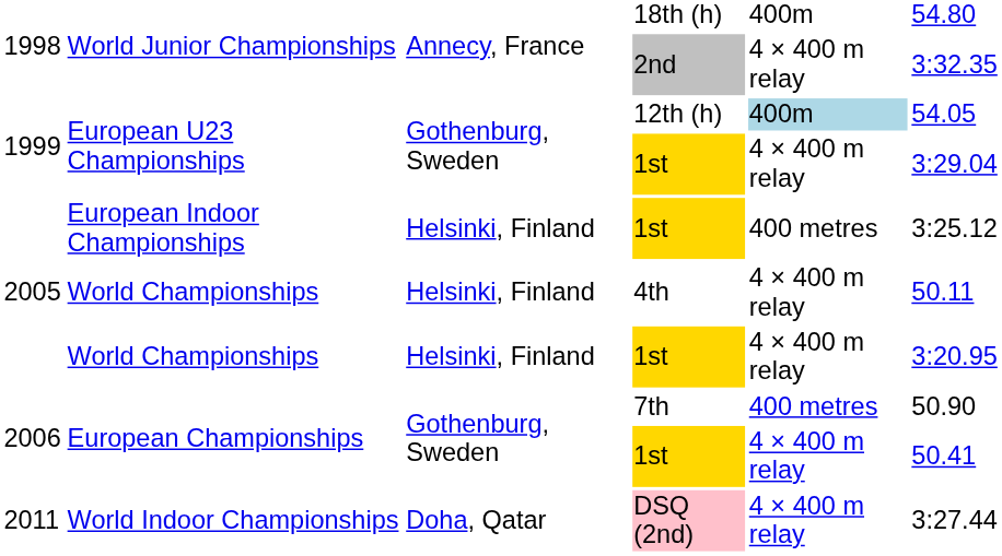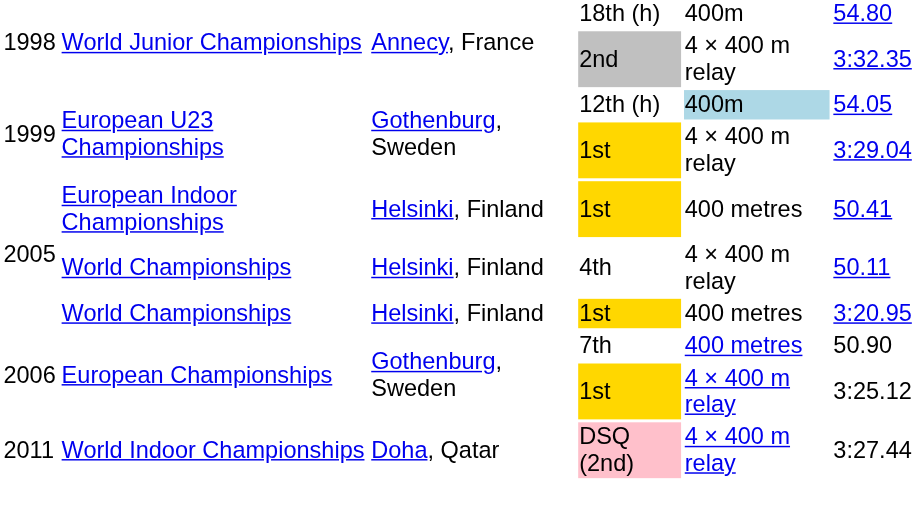European Indoor Championships | column 6: 3:25.12 -> 50.41
World Championships / 1st | column 5: 4 × 400 m relay -> 400 metres
European Championships / 1st | column 6: 50.41 -> 3:25.12
